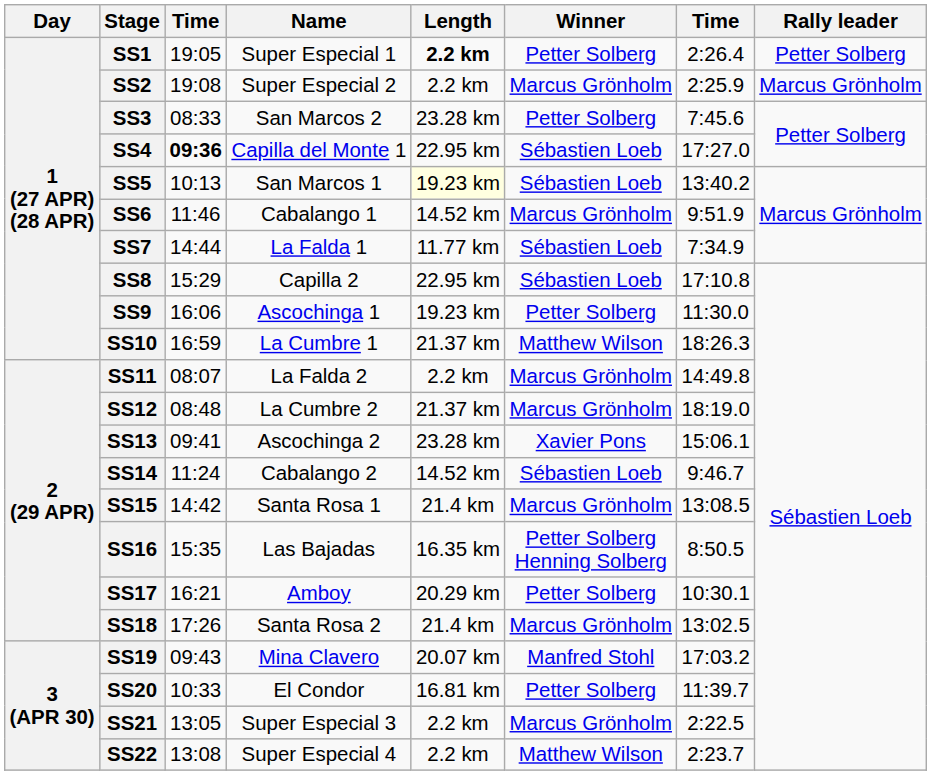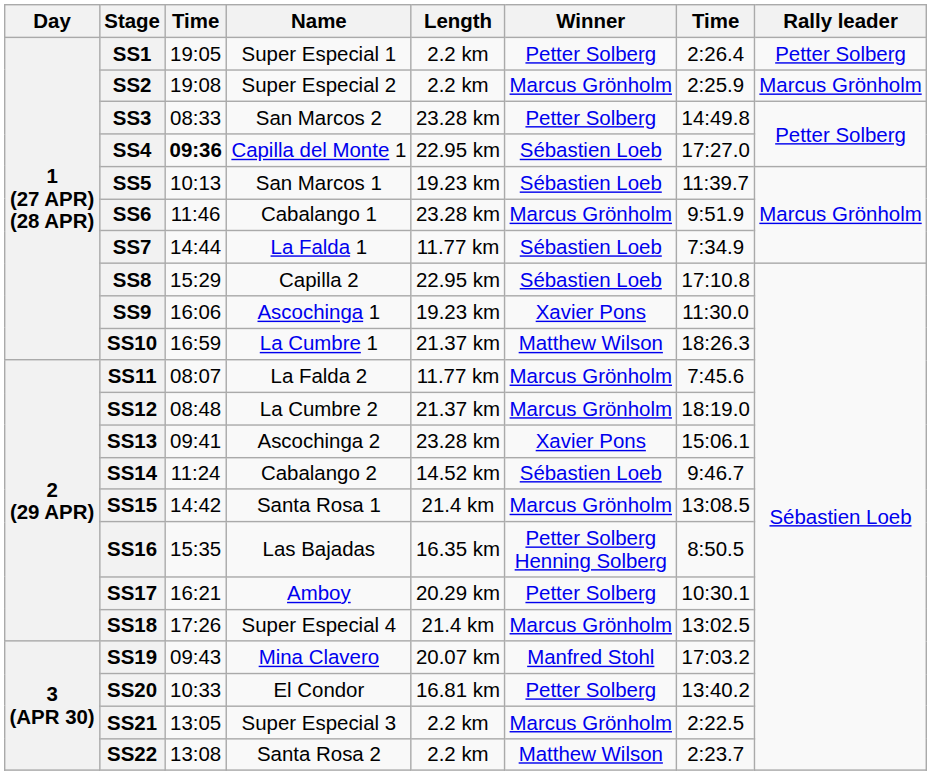SS1 | Length: bold -> normal
SS3 | column 7: 7:45.6 -> 14:49.8
SS5 | Length: lightyellow background -> no background
SS5 | column 7: 13:40.2 -> 11:39.7
SS6 | Length: 14.52 km -> 23.28 km
SS9 | Winner: Petter Solberg -> Xavier Pons
SS11 | Length: 2.2 km -> 11.77 km
SS11 | column 7: 14:49.8 -> 7:45.6
SS18 | Name: Santa Rosa 2 -> Super Especial 4
SS20 | column 7: 11:39.7 -> 13:40.2
SS22 | Name: Super Especial 4 -> Santa Rosa 2
